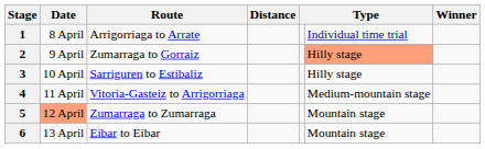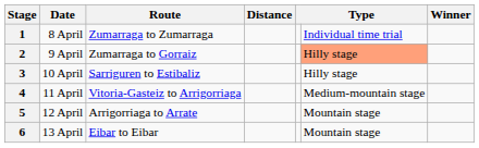1 | Route: Arrigorriaga to Arrate -> Zumarraga to Zumarraga
5 | Date: lightsalmon background -> no background
5 | Route: Zumarraga to Zumarraga -> Arrigorriaga to Arrate
